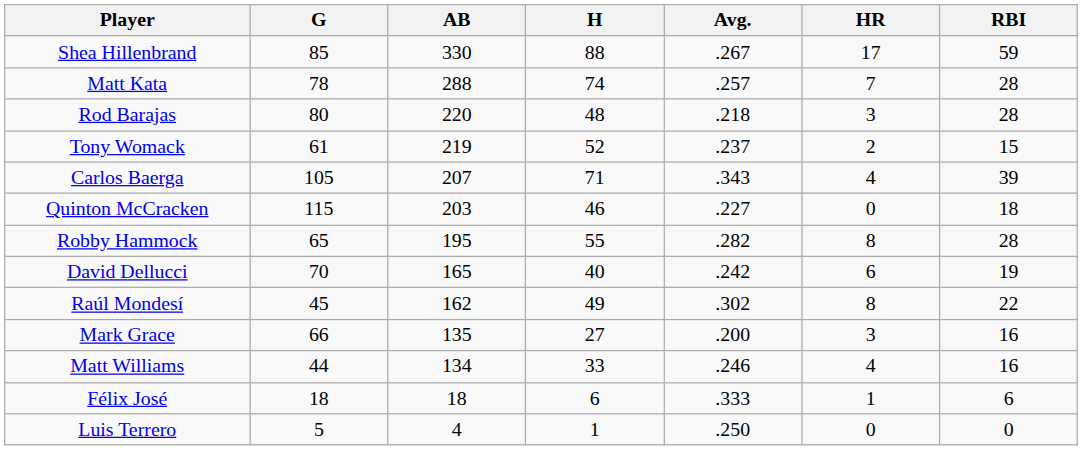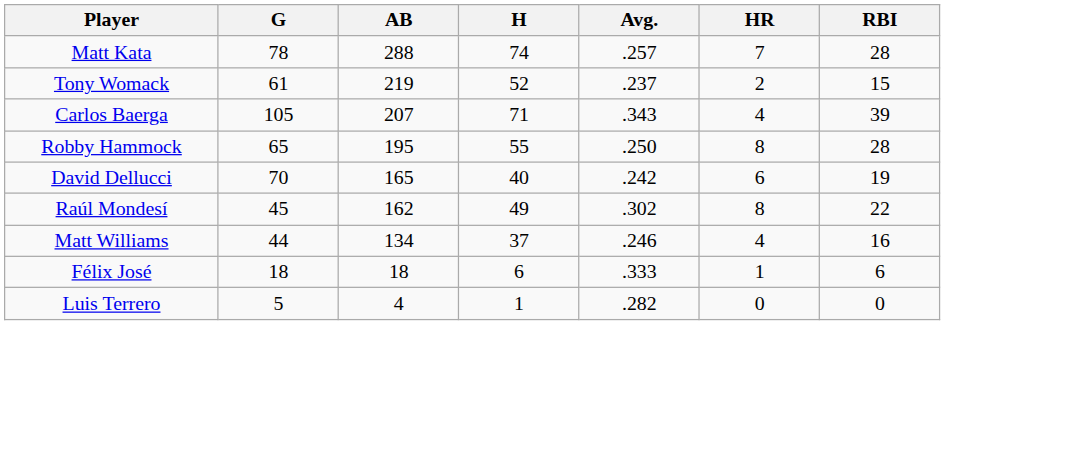- row: Shea Hillenbrand | 85 | 330 | 88 | .267 | 17 | 59
- row: Rod Barajas | 80 | 220 | 48 | .218 | 3 | 28
- row: Quinton McCracken | 115 | 203 | 46 | .227 | 0 | 18
Robby Hammock | Avg.: .282 -> .250
- row: Mark Grace | 66 | 135 | 27 | .200 | 3 | 16
Matt Williams | H: 33 -> 37
Luis Terrero | Avg.: .250 -> .282
